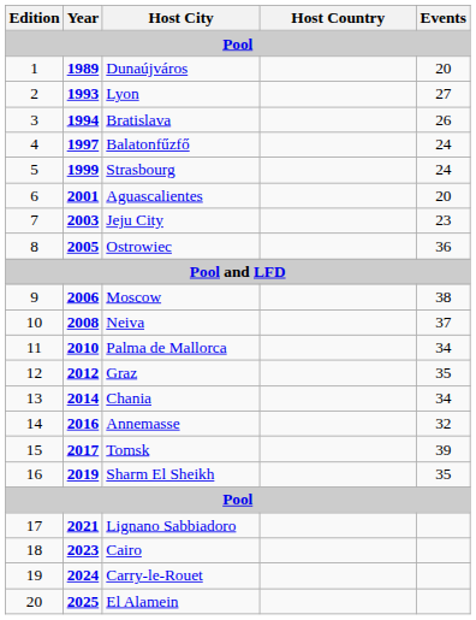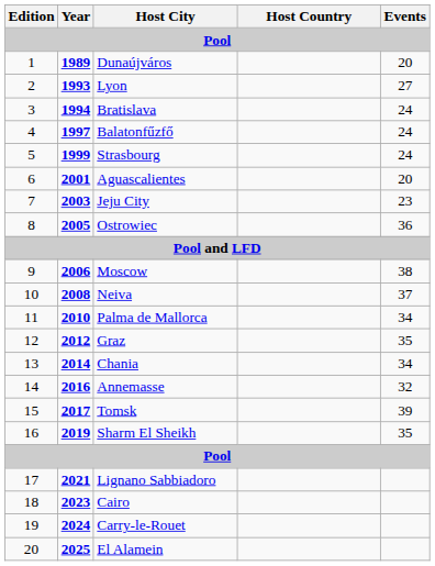Bratislava | Events: 26 -> 24
